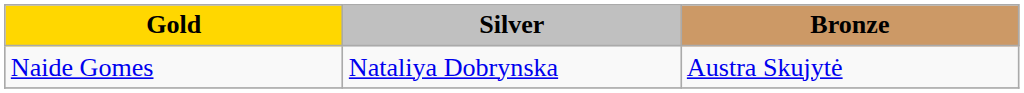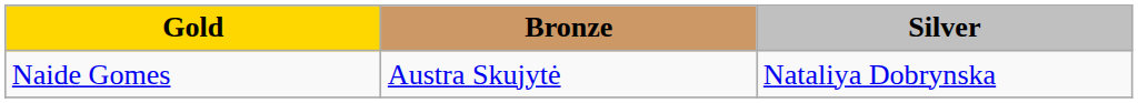columns swapped: Silver <-> Bronze
